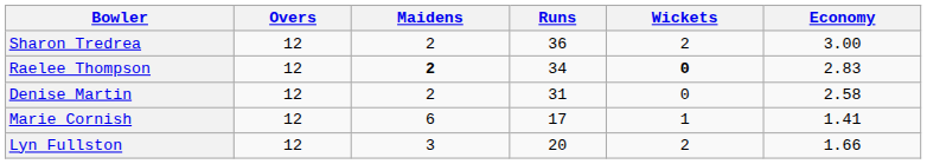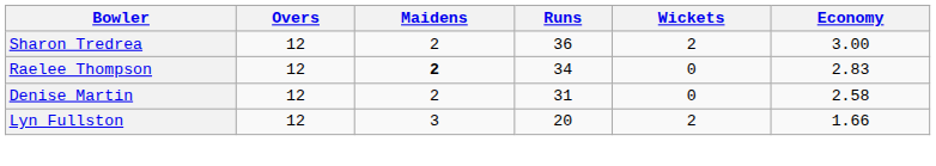Raelee Thompson | Wickets: bold -> normal
- row: Marie Cornish | 12 | 6 | 17 | 1 | 1.41
